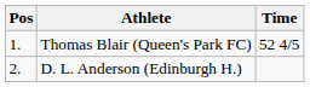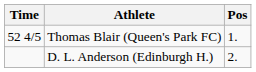columns swapped: Pos <-> Time
